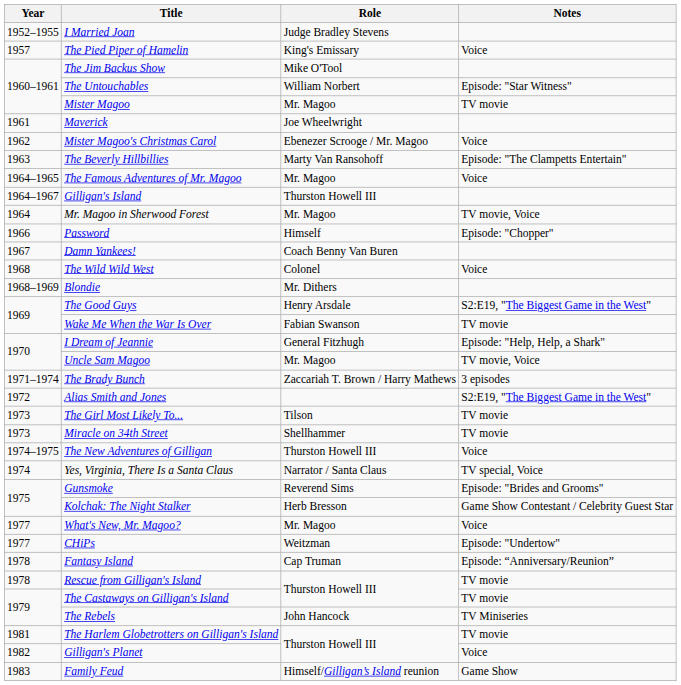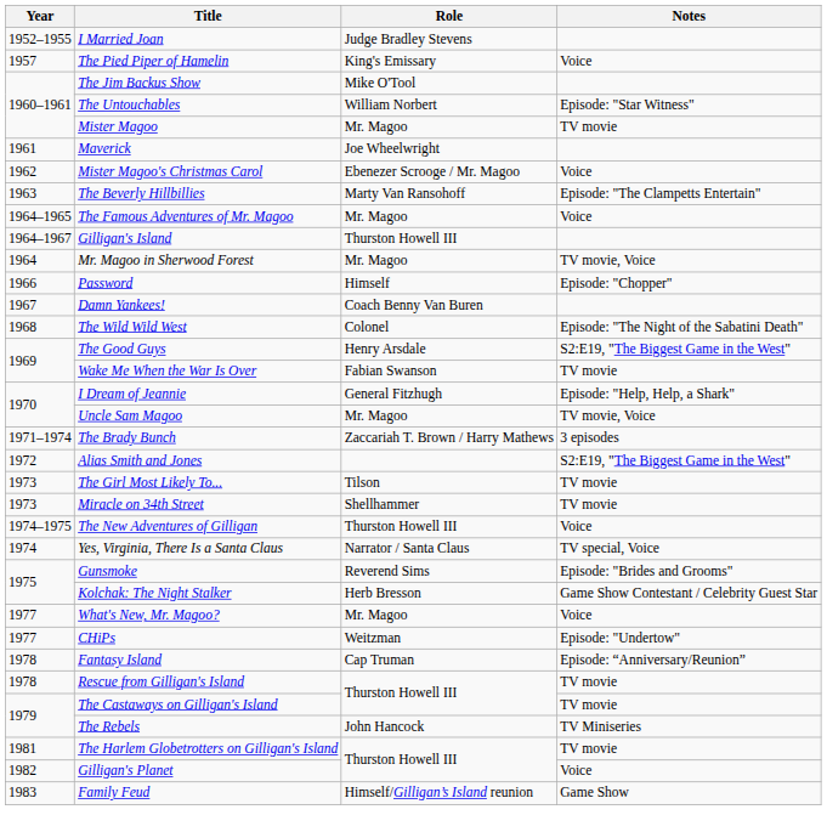The Wild Wild West | Notes: Voice -> Episode: "The Night of the Sabatini Death"
- row: 1968–1969 | Blondie | Mr. Dithers
